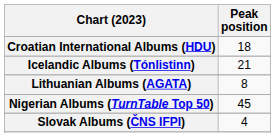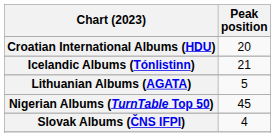Croatian International Albums (HDU) | Peak position: 18 -> 20
Lithuanian Albums (AGATA) | Peak position: 8 -> 5
